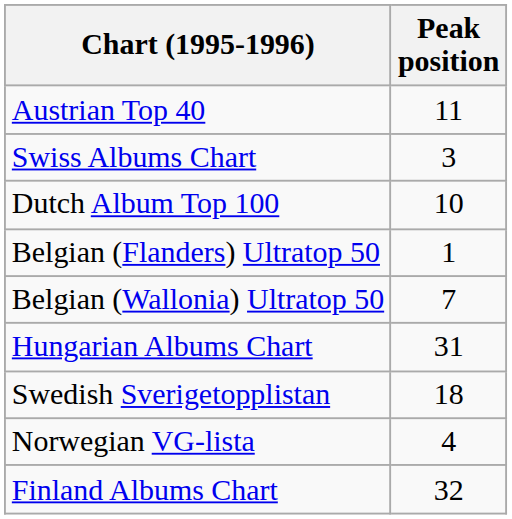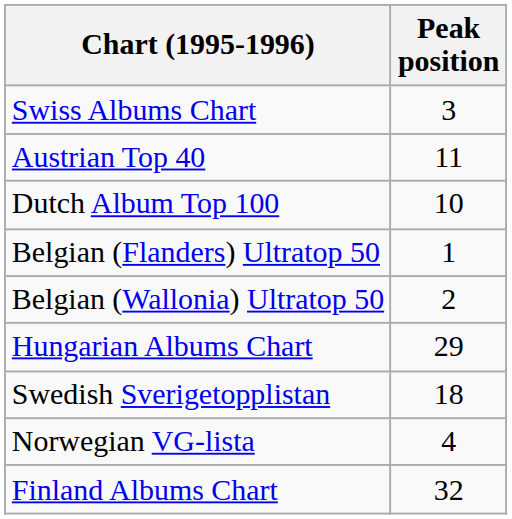rows swapped: Austrian Top 40 <-> Swiss Albums Chart
Belgian (Wallonia) Ultratop 50 | Peak position: 7 -> 2
Hungarian Albums Chart | Peak position: 31 -> 29
